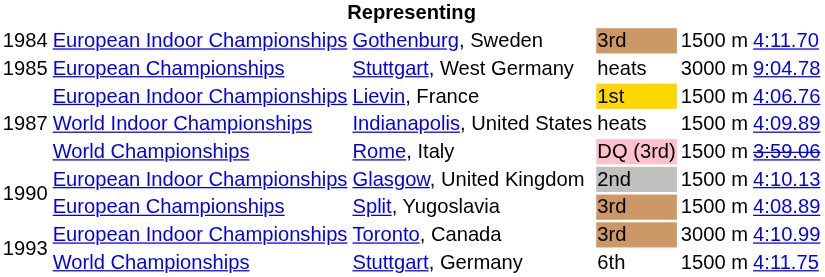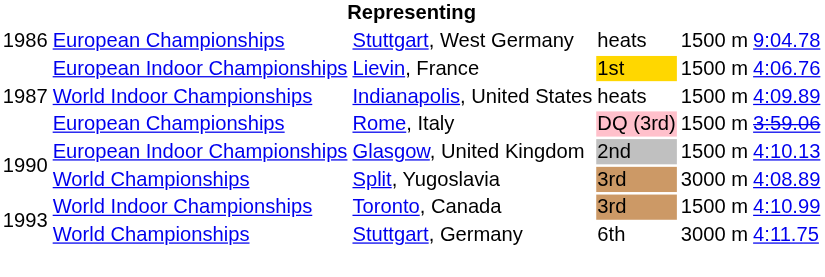- row: 1984 | European Indoor Championships | Gothenburg, Sweden | 3rd | 1500 m | 4:11.70
Stuttgart, West Germany | column 1: 1985 -> 1986
Stuttgart, West Germany | column 5: 3000 m -> 1500 m
Rome, Italy | column 2: World Championships -> European Championships
Split, Yugoslavia | column 2: European Championships -> World Championships
Split, Yugoslavia | column 5: 1500 m -> 3000 m
Toronto, Canada | column 2: European Indoor Championships -> World Indoor Championships
Toronto, Canada | column 5: 3000 m -> 1500 m
Stuttgart, Germany | column 5: 1500 m -> 3000 m
